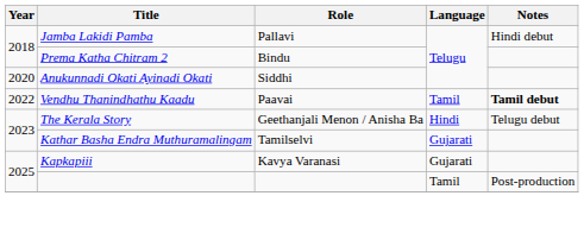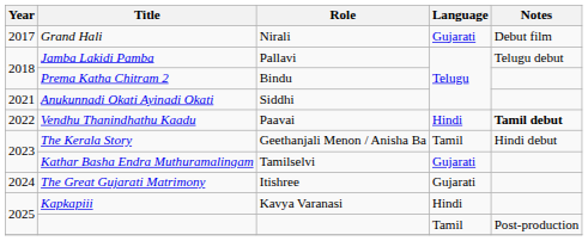+ row: 2017 | Grand Hali | Nirali | Gujarati | Debut film
Jamba Lakidi Pamba | Notes: Hindi debut -> Telugu debut
Anukunnadi Okati Ayinadi Okati | Year: 2020 -> 2021
Vendhu Thanindhathu Kaadu | Language: Tamil -> Hindi
The Kerala Story | Language: Hindi -> Tamil
The Kerala Story | Notes: Telugu debut -> Hindi debut
+ row: 2024 | The Great Gujarati Matrimony | Itishree | Gujarati
Kapkapiii | Language: Gujarati -> Hindi
